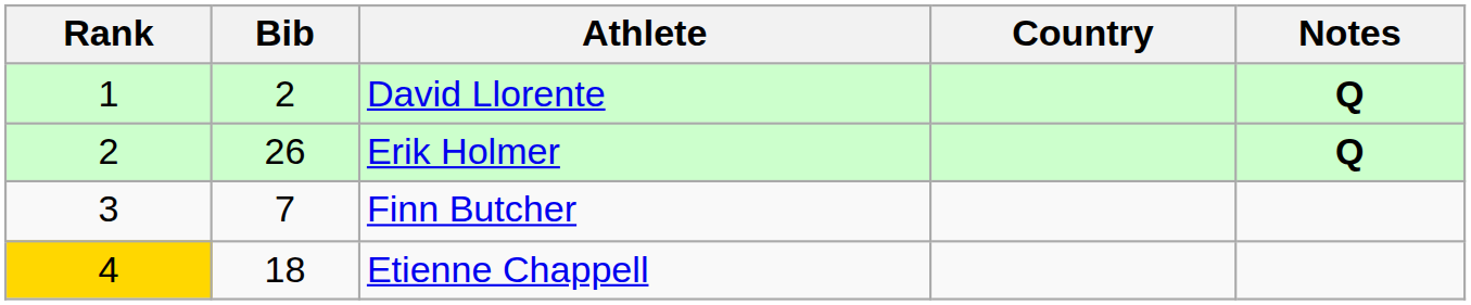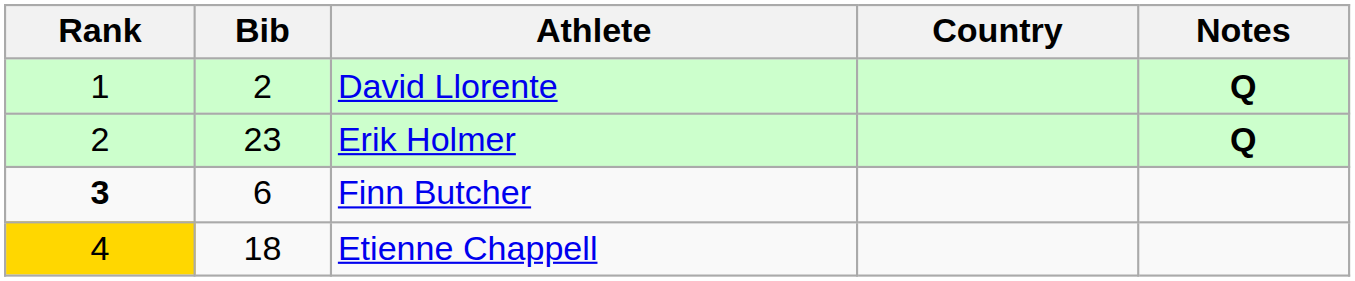Erik Holmer | Bib: 26 -> 23
Finn Butcher | Rank: normal -> bold
Finn Butcher | Bib: 7 -> 6
